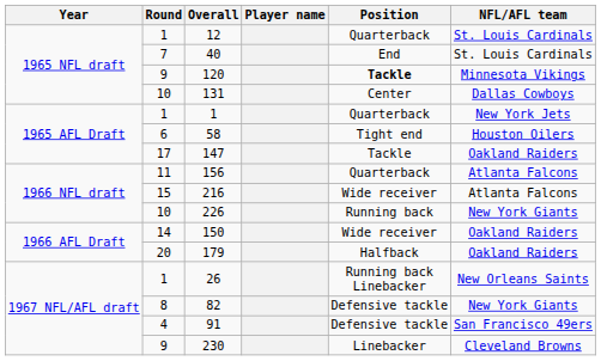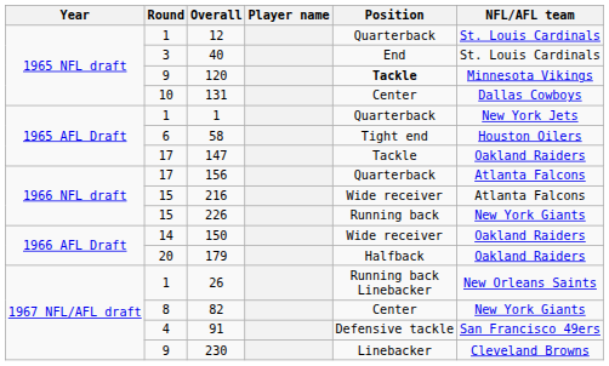40 | Round: 7 -> 3
156 | Round: 11 -> 17
226 | Round: 10 -> 15
82 | Position: Defensive tackle -> Center
